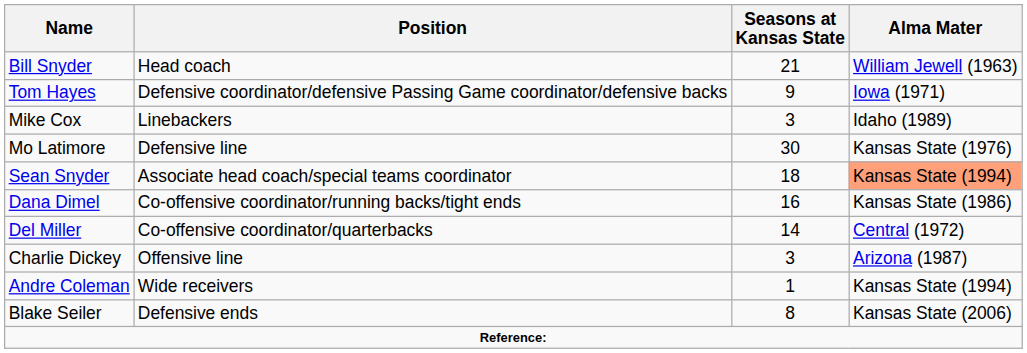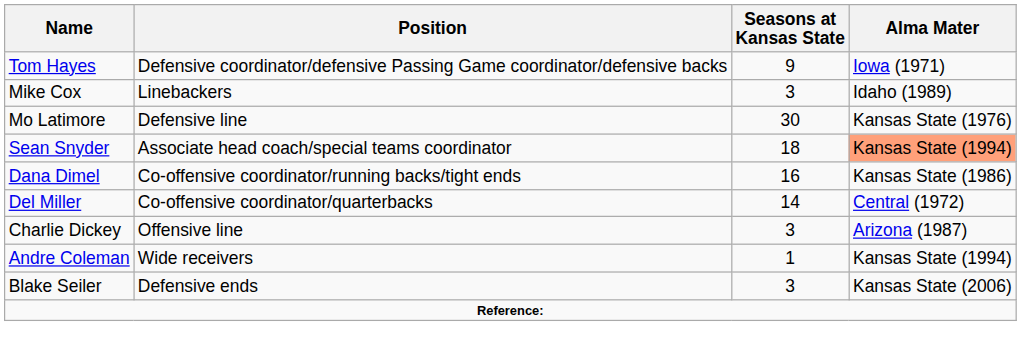- row: Bill Snyder | Head coach | 21 | William Jewell (1963)
Blake Seiler | Seasons at Kansas State: 8 -> 3
